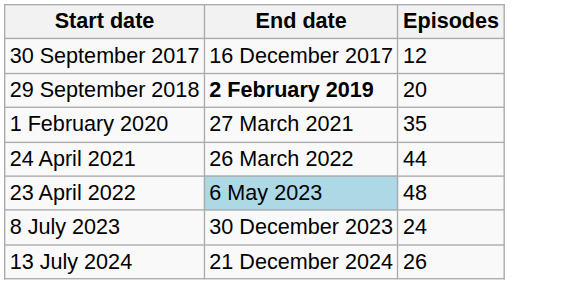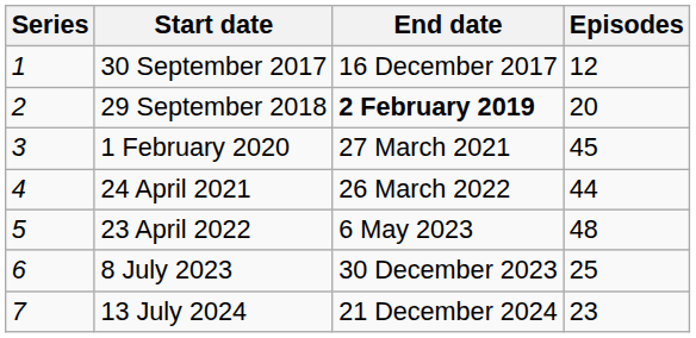+ column: Series | 1 | 2 | 3 | 4 | 5 | 6 | 7
1 February 2020 | Episodes: 35 -> 45
23 April 2022 | End date: lightblue background -> no background
8 July 2023 | Episodes: 24 -> 25
13 July 2024 | Episodes: 26 -> 23
